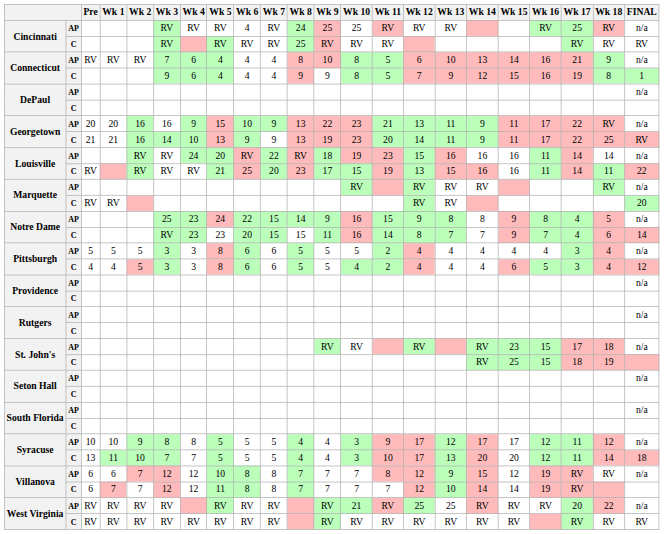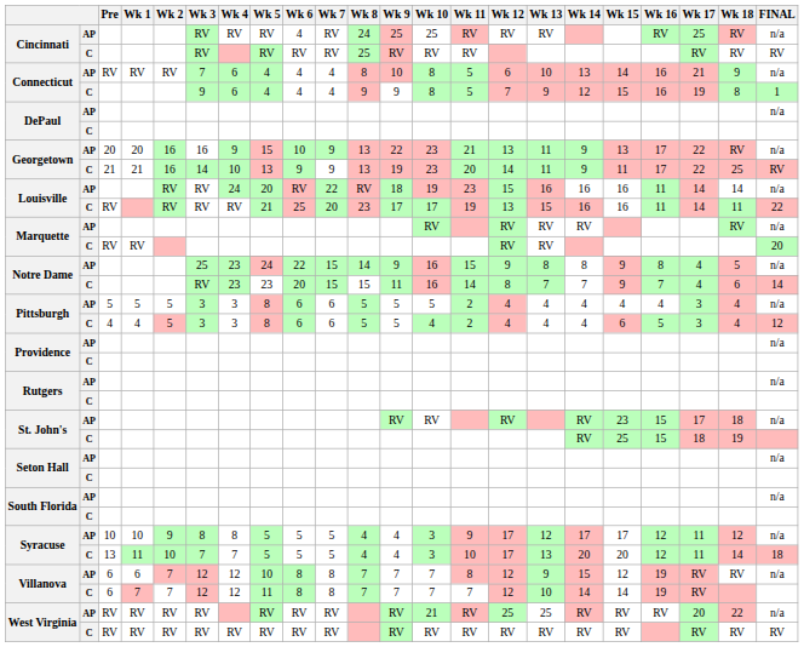Georgetown / AP | Wk 15: 11 -> 13
Louisville / C | Wk 10: 15 -> 17
